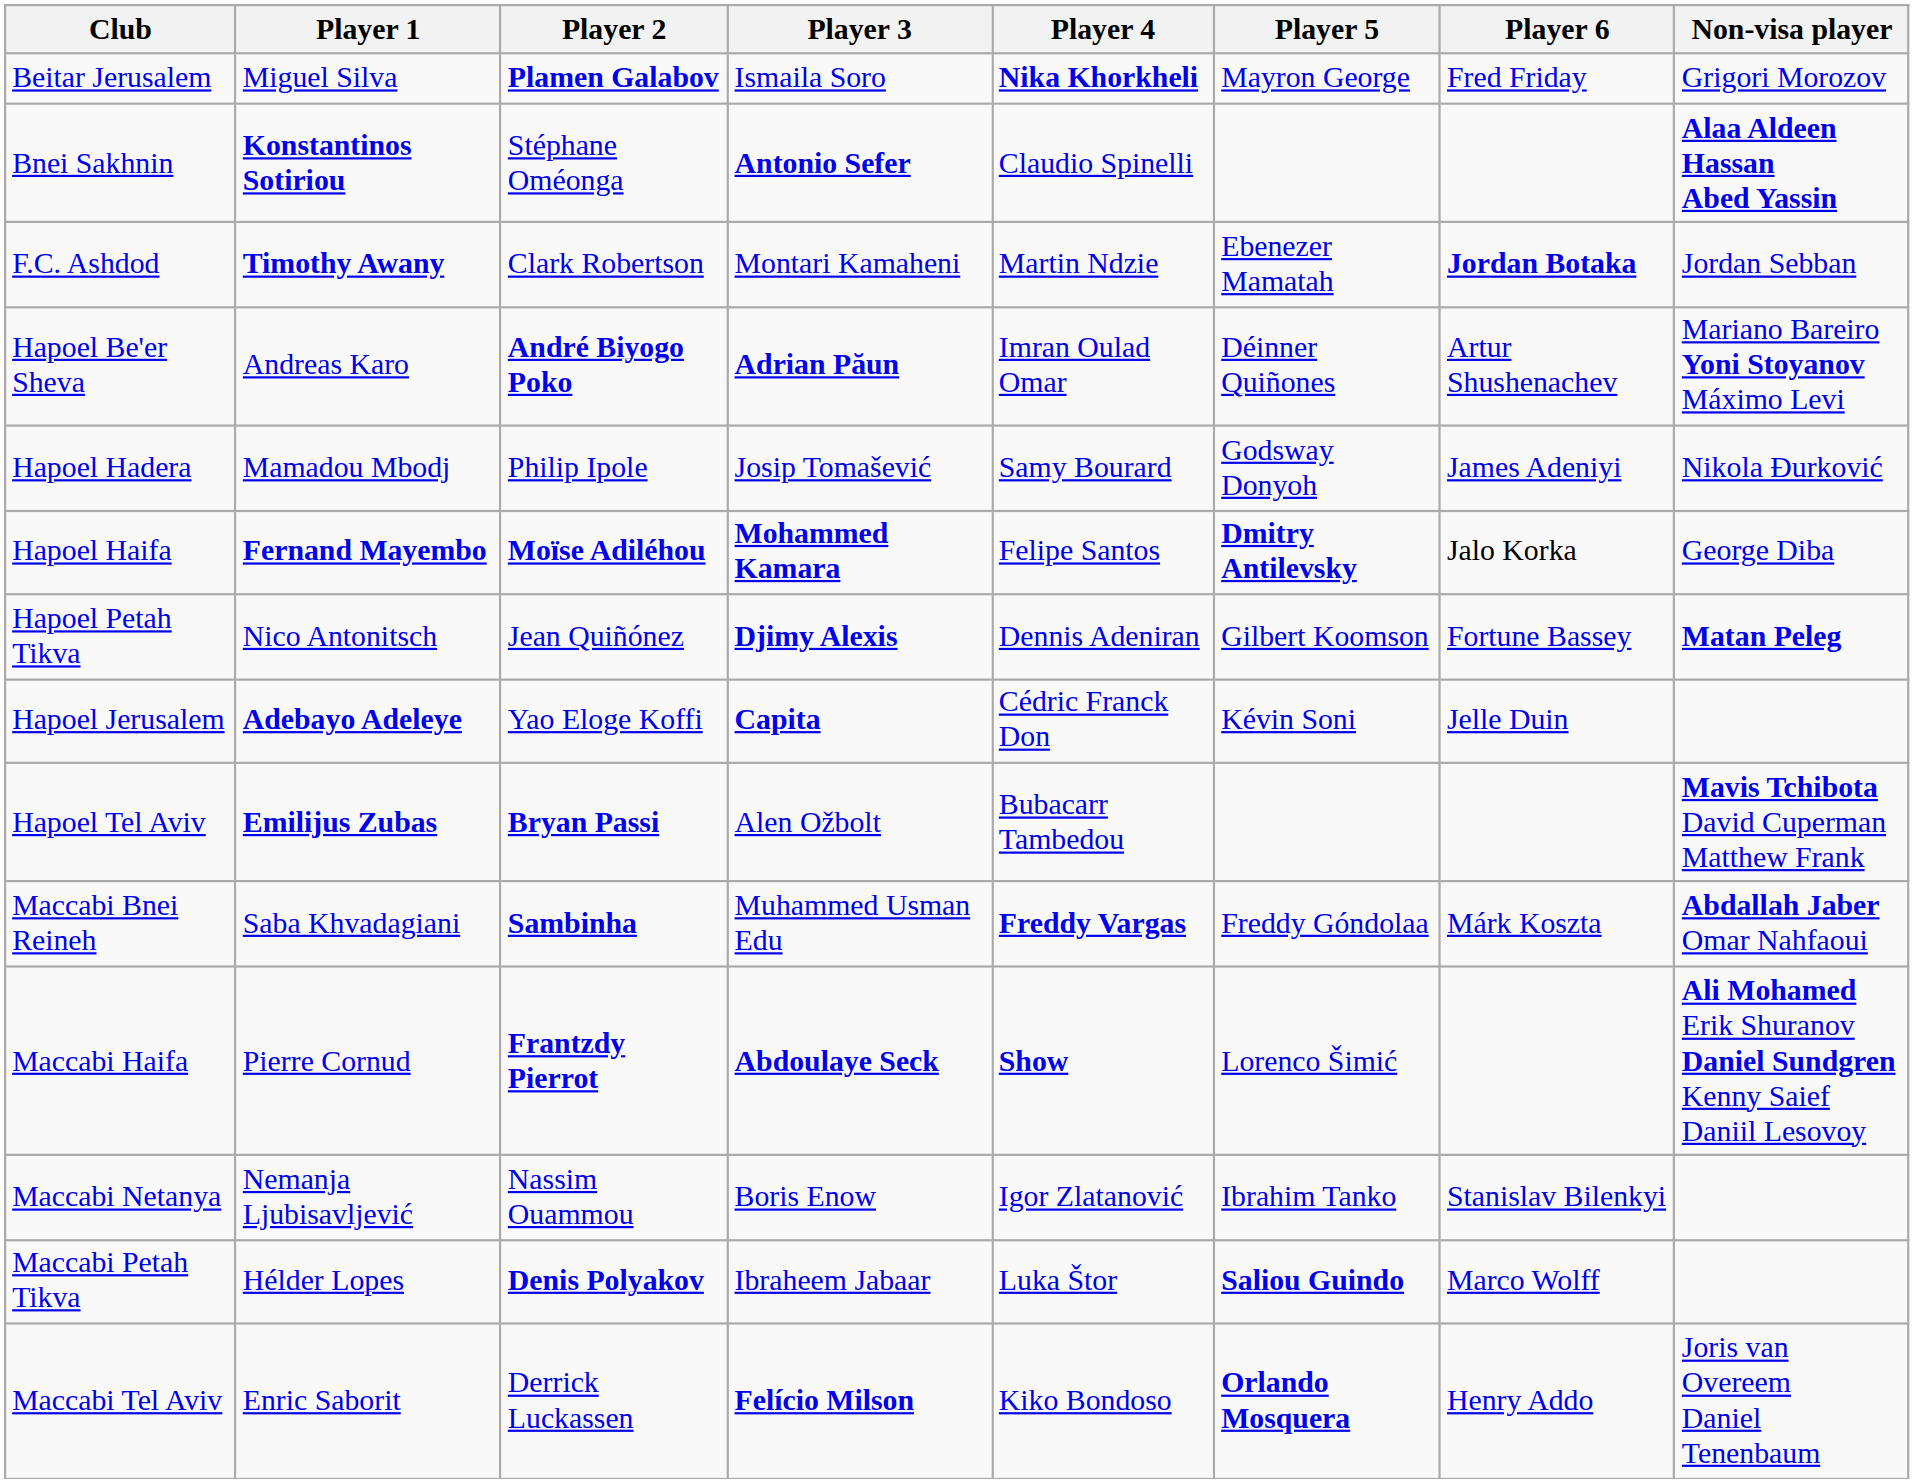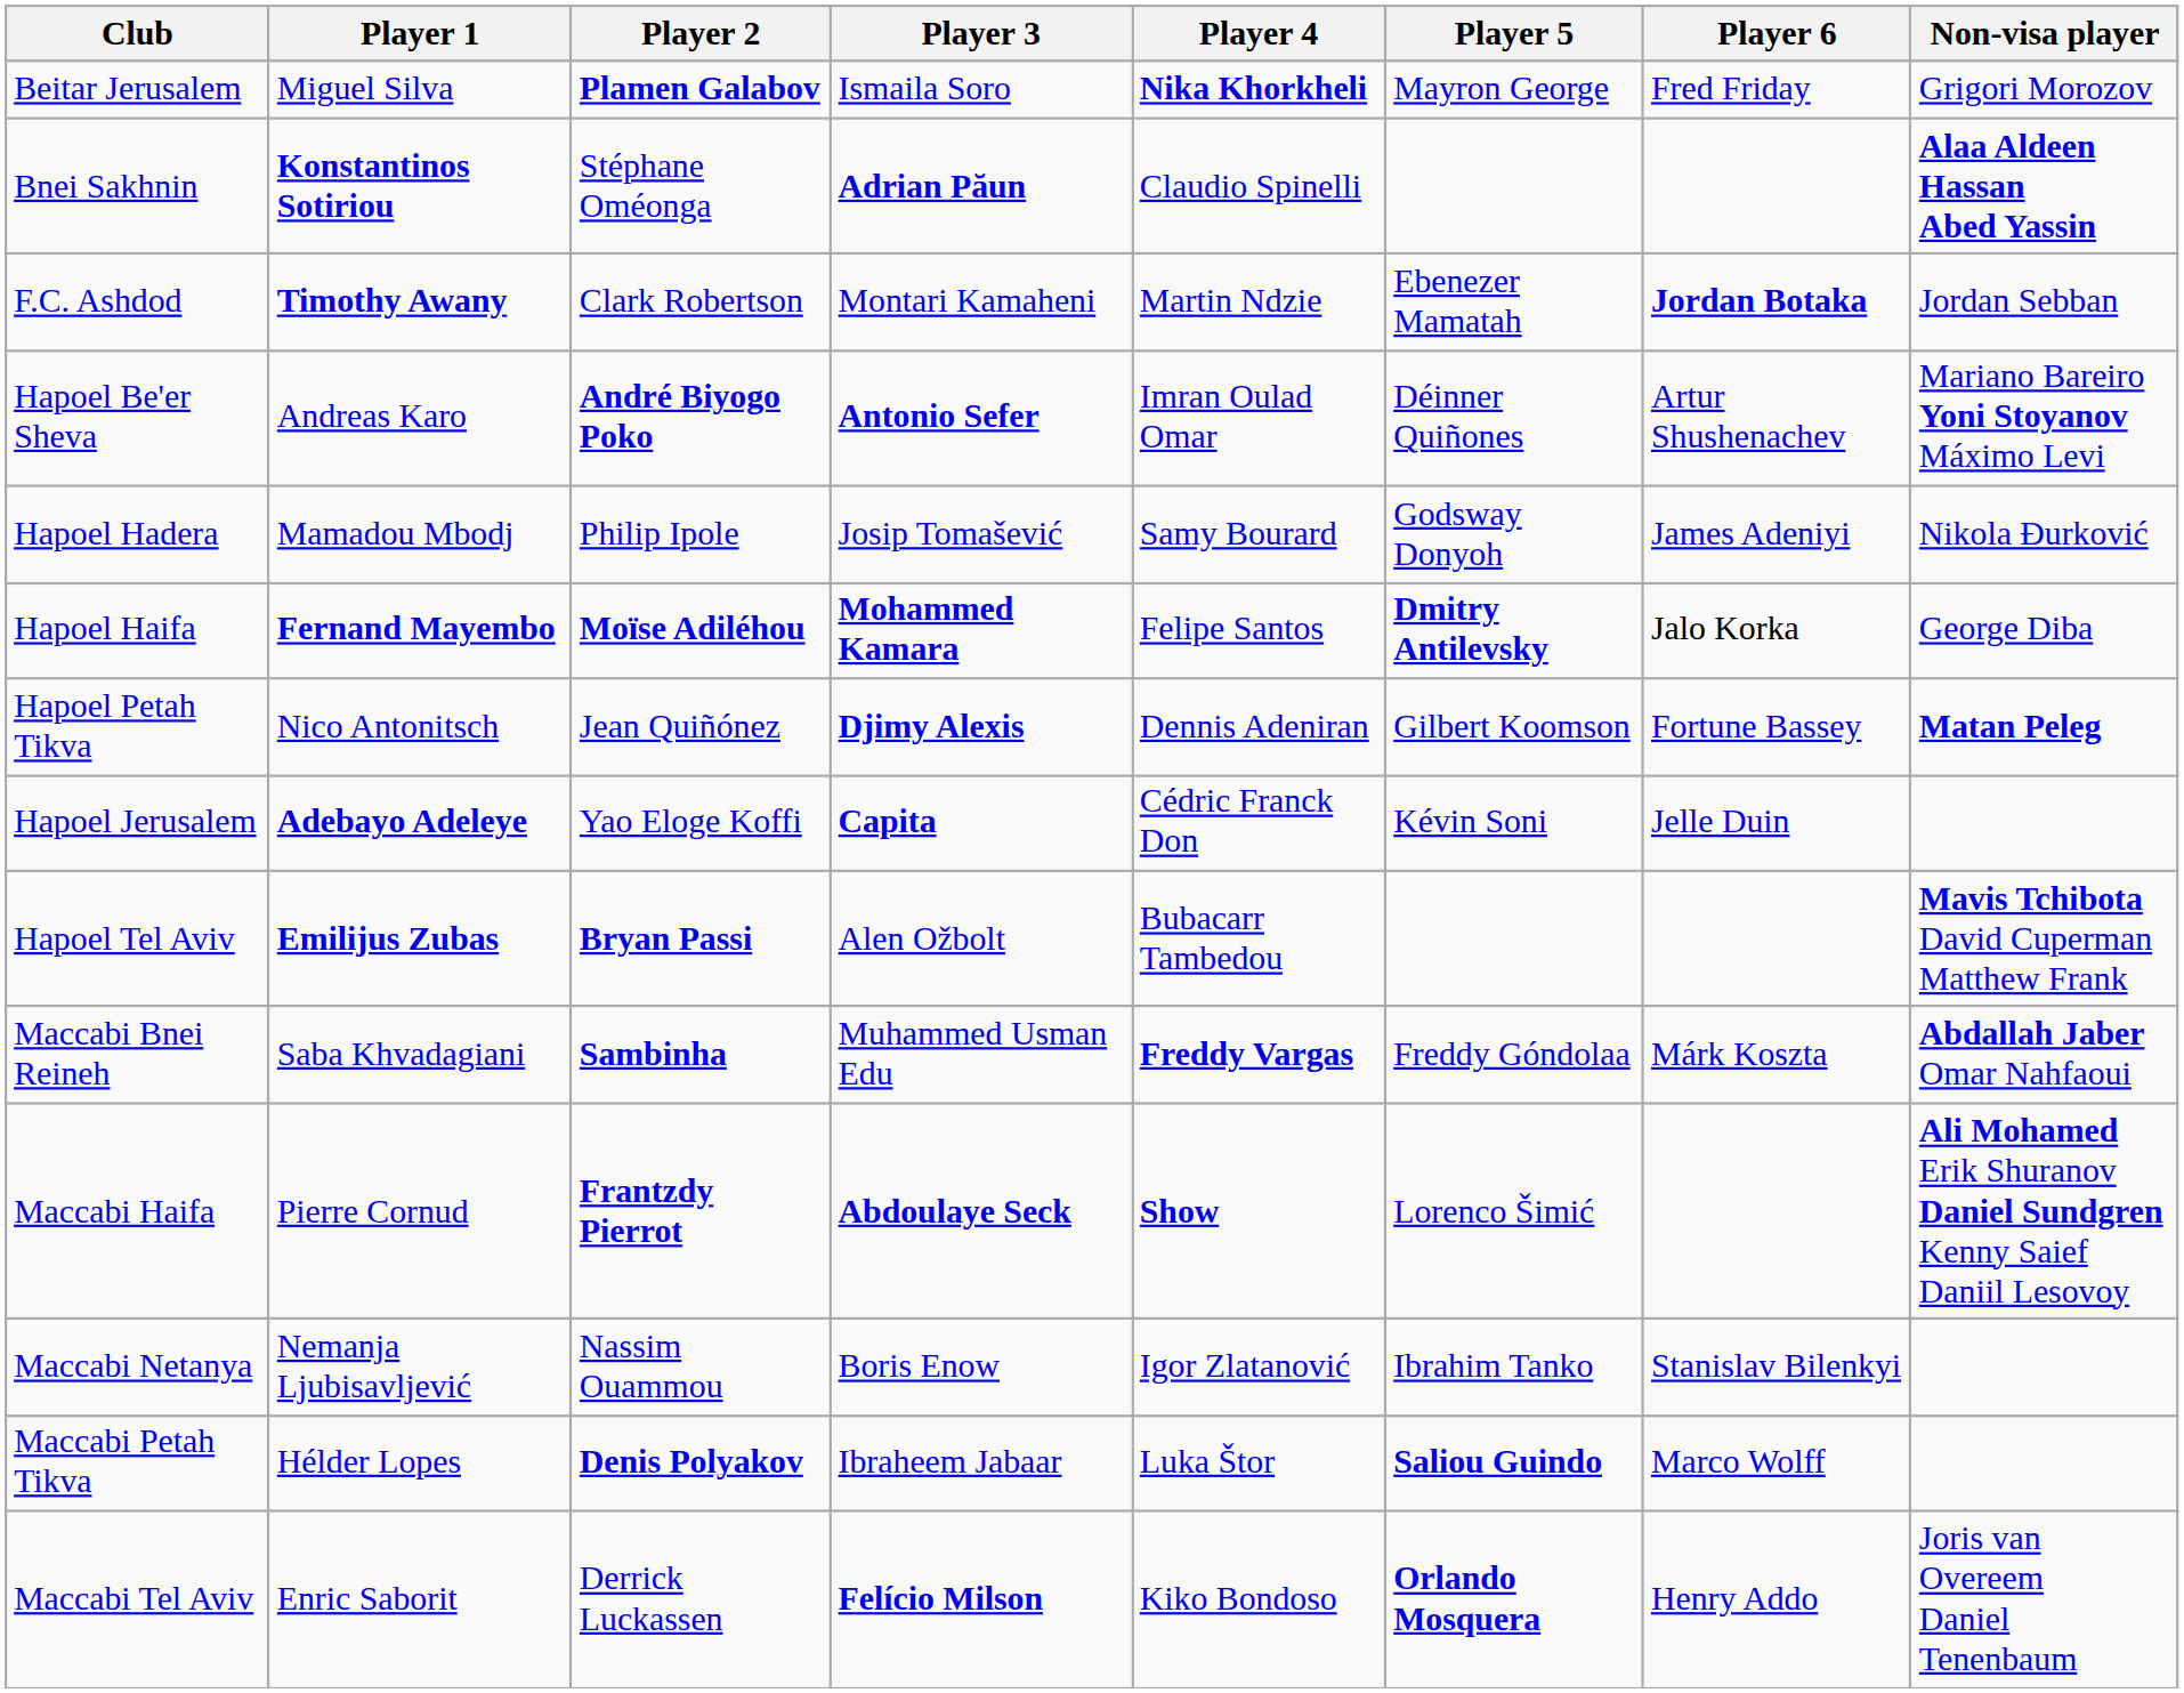Bnei Sakhnin | Player 3: Antonio Sefer -> Adrian Păun
Hapoel Be'er Sheva | Player 3: Adrian Păun -> Antonio Sefer
